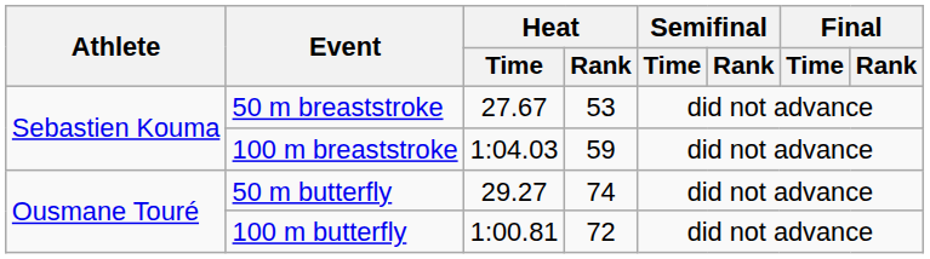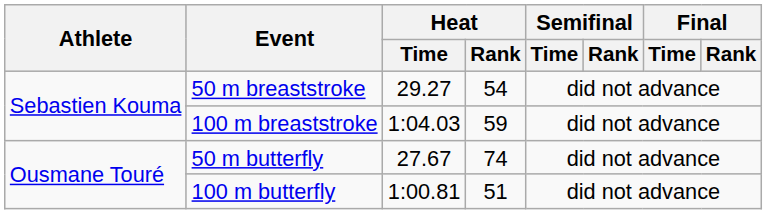50 m breaststroke | Heat / Time: 27.67 -> 29.27
50 m breaststroke | Heat / Rank: 53 -> 54
50 m butterfly | Heat / Time: 29.27 -> 27.67
100 m butterfly | Heat / Rank: 72 -> 51
